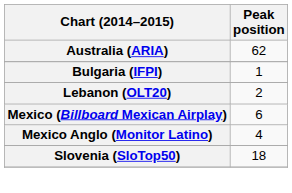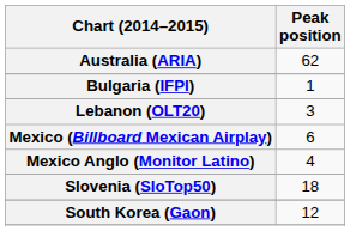Lebanon (OLT20) | Peak position: 2 -> 3
+ row: South Korea (Gaon) | 12
